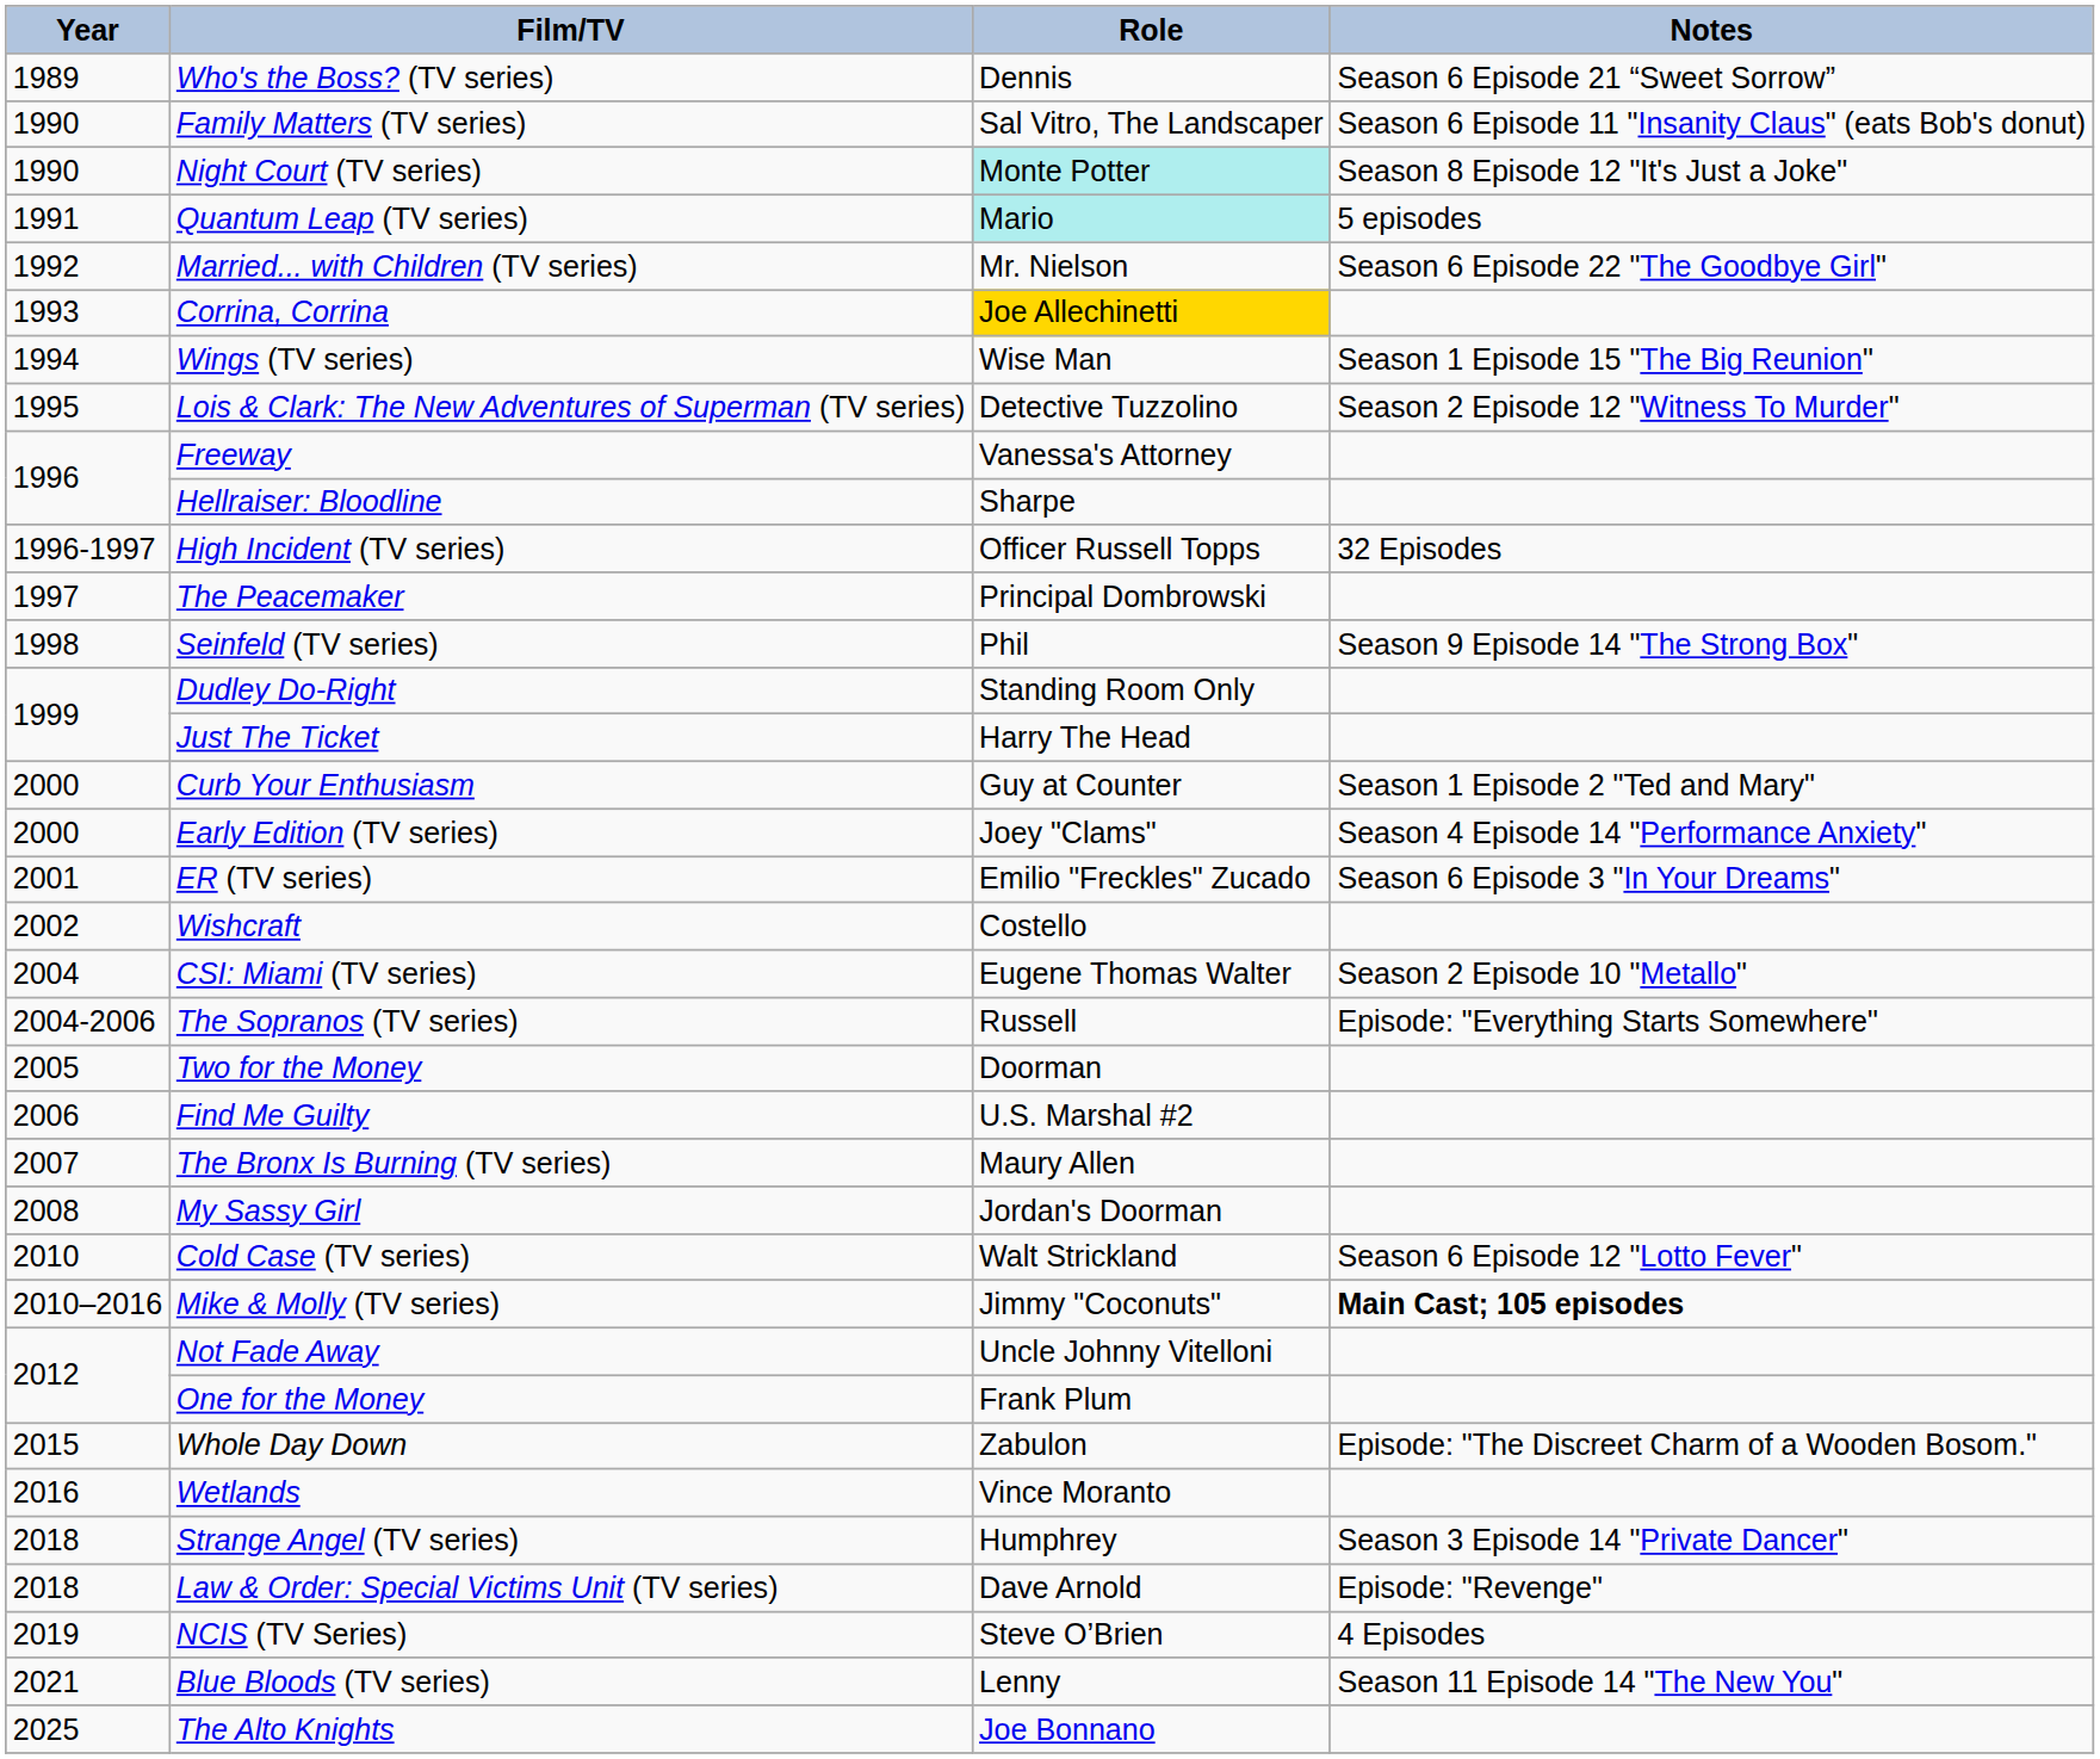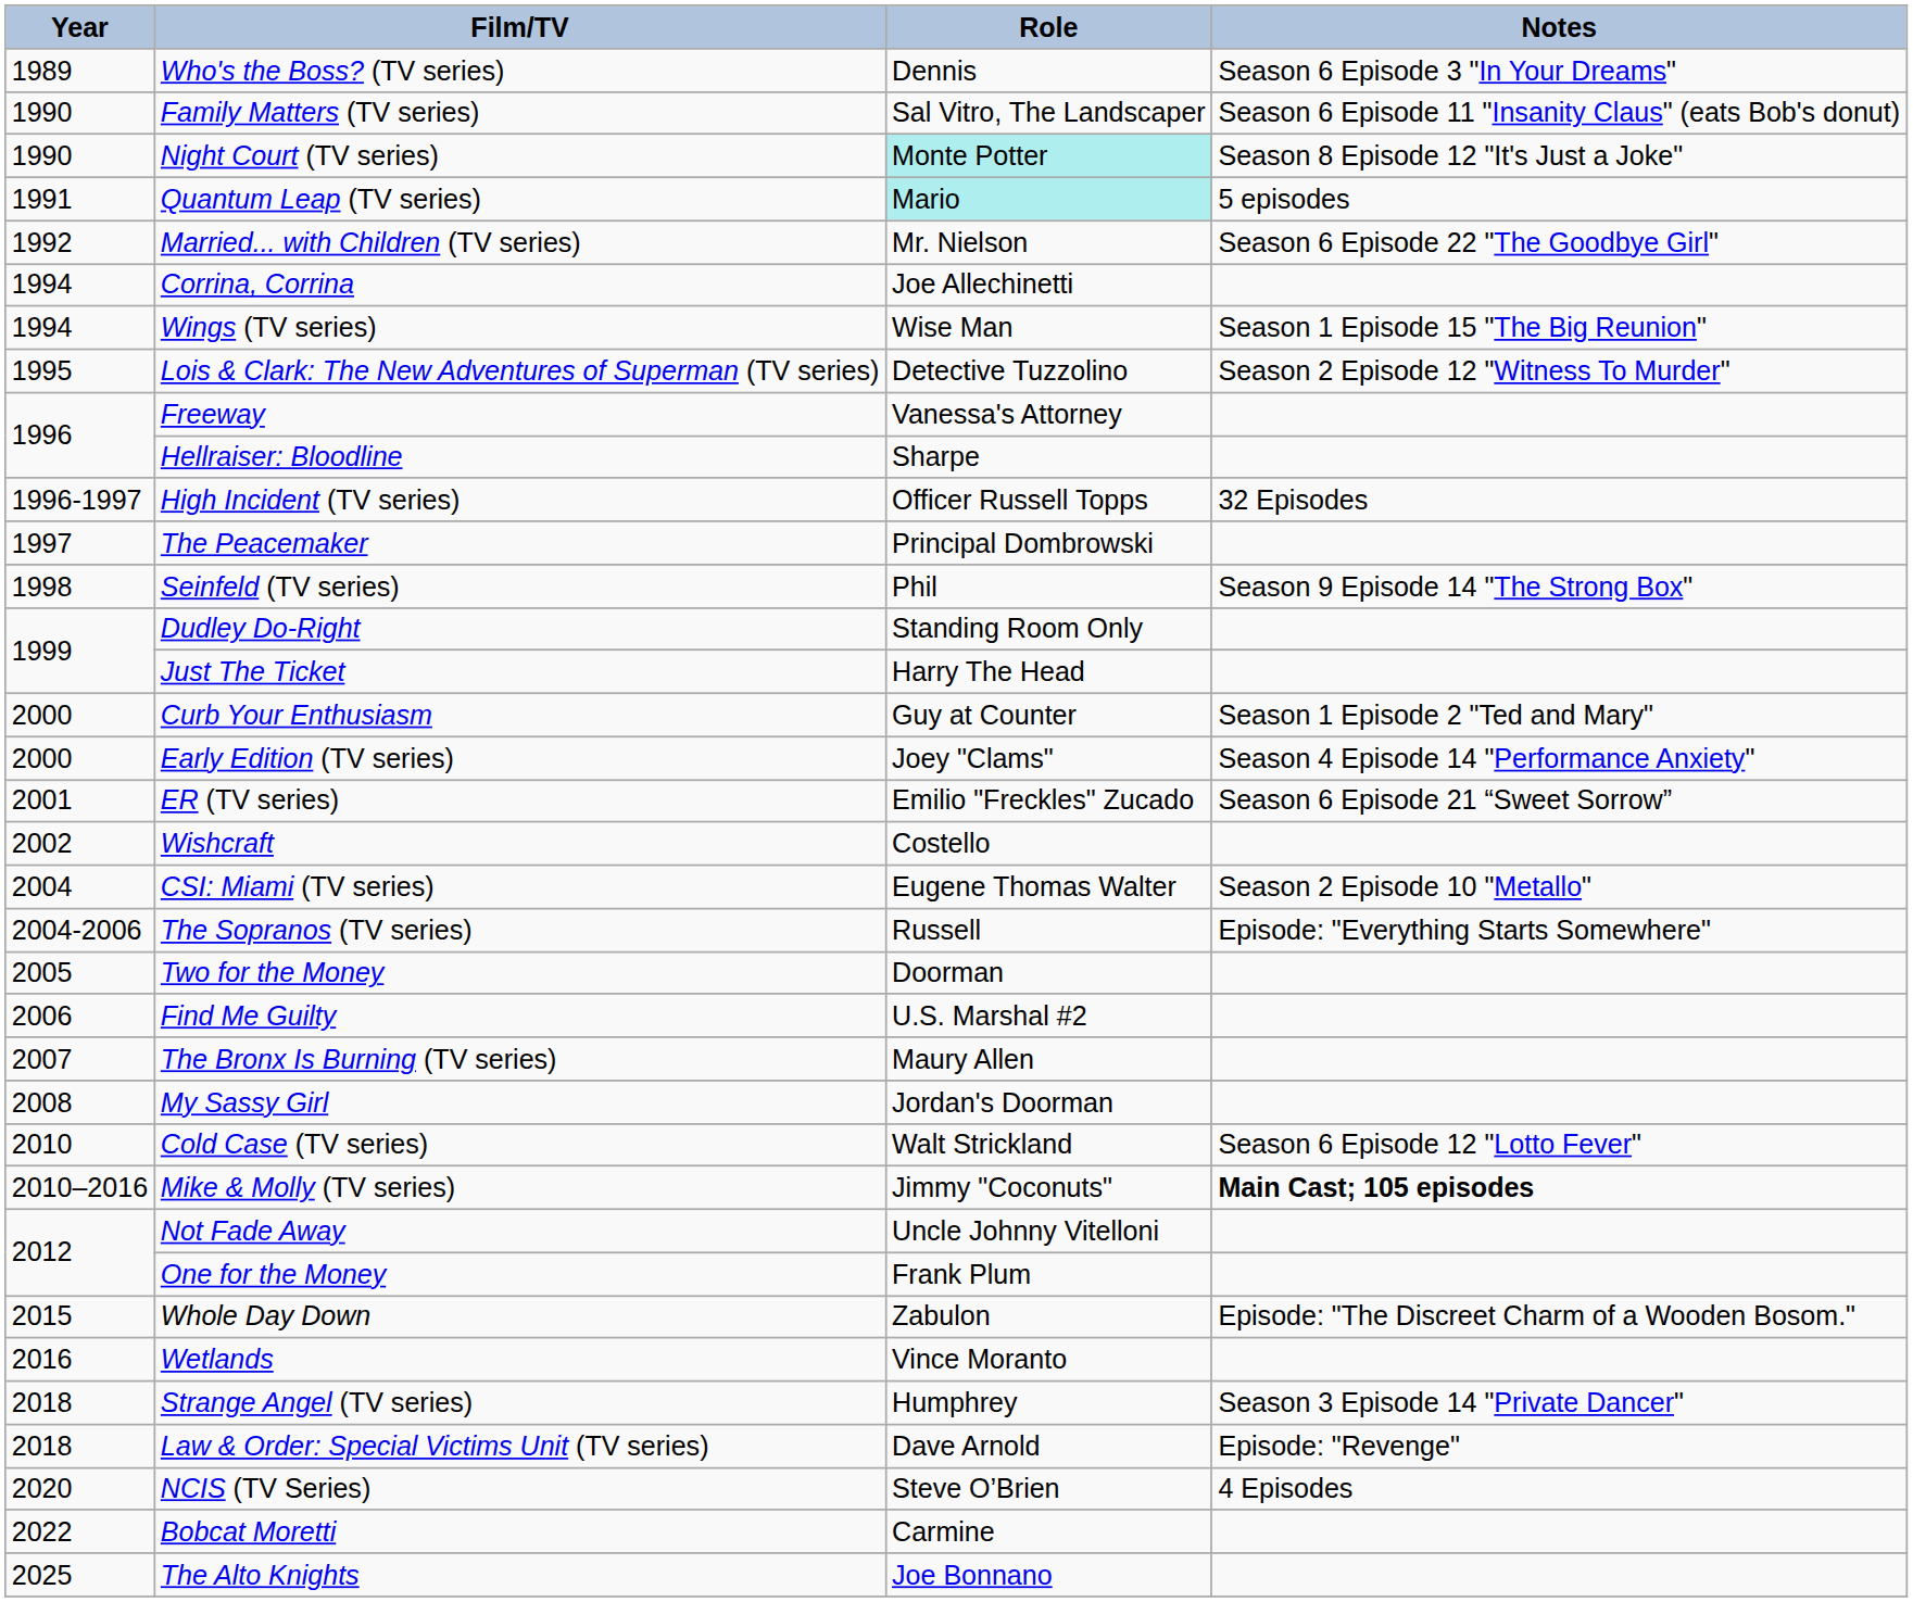Who's the Boss? (TV series) | Notes: Season 6 Episode 21 “Sweet Sorrow” -> Season 6 Episode 3 "In Your Dreams"
Corrina, Corrina | Year: 1993 -> 1994
Corrina, Corrina | Role: gold background -> no background
ER (TV series) | Notes: Season 6 Episode 3 "In Your Dreams" -> Season 6 Episode 21 “Sweet Sorrow”
NCIS (TV Series) | Year: 2019 -> 2020
- row: 2021 | Blue Bloods (TV series) | Lenny | Season 11 Episode 14 "The New You"
+ row: 2022 | Bobcat Moretti | Carmine
